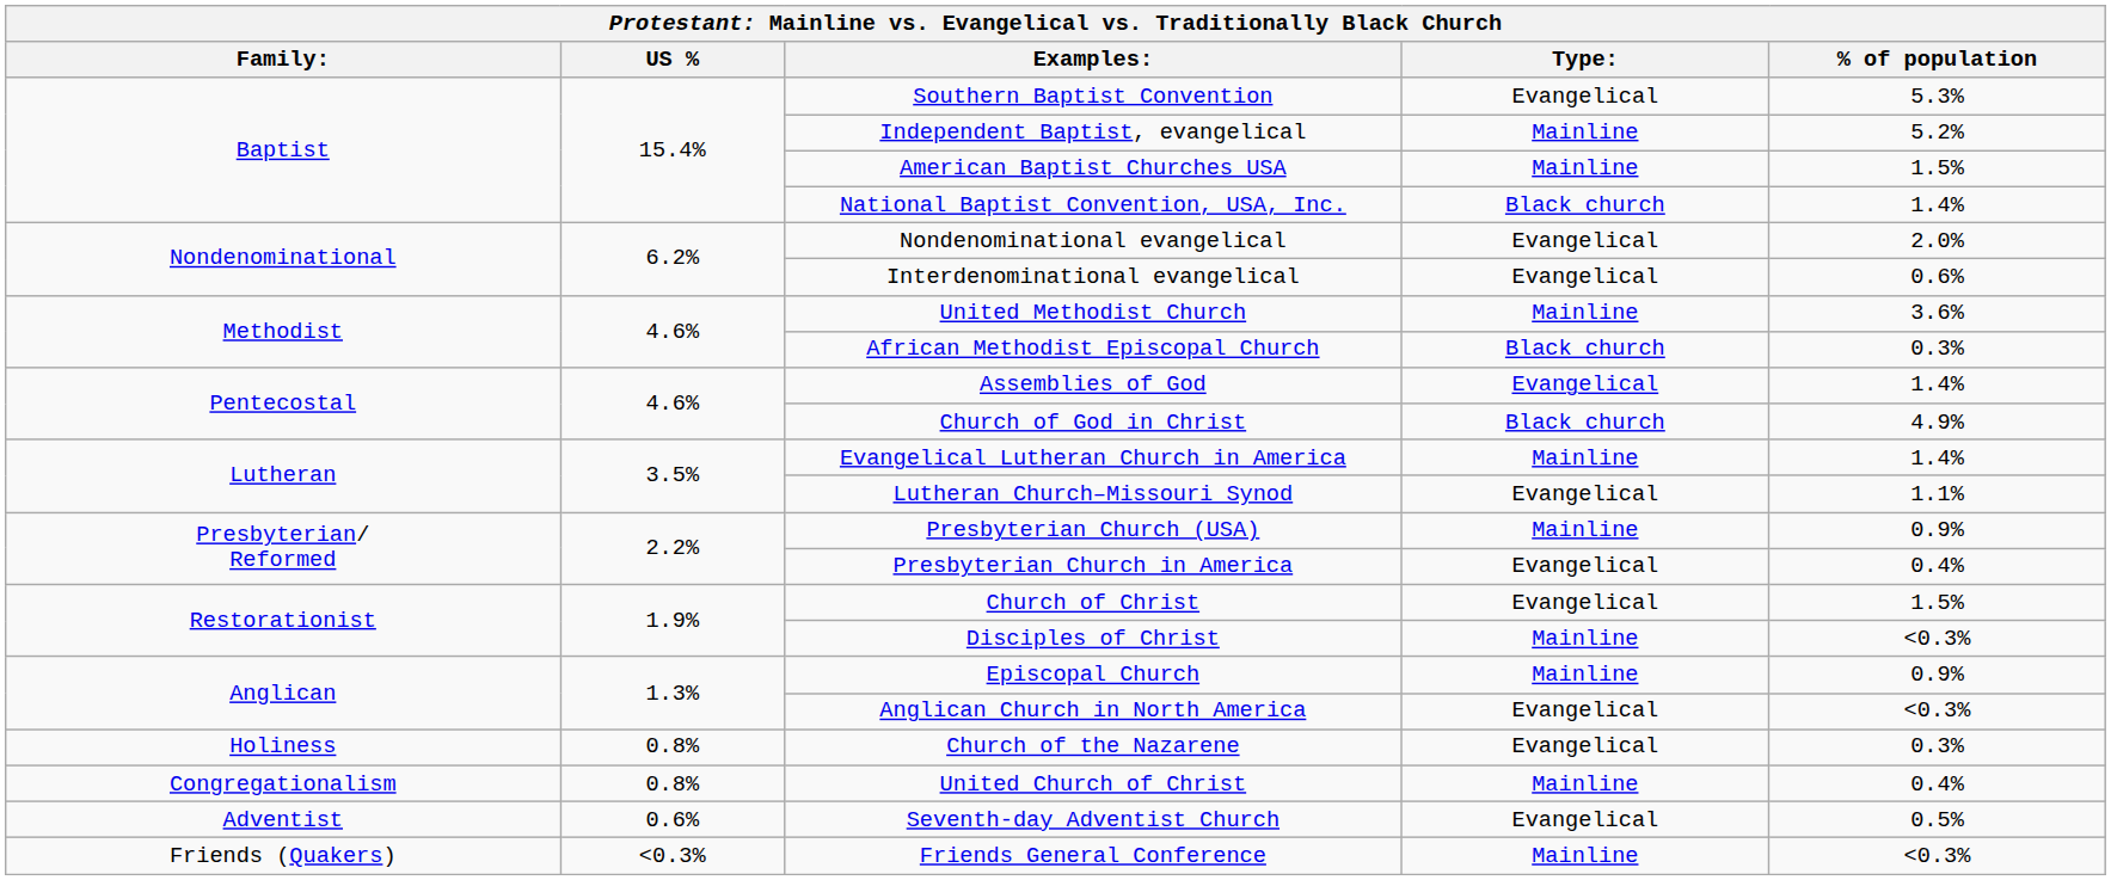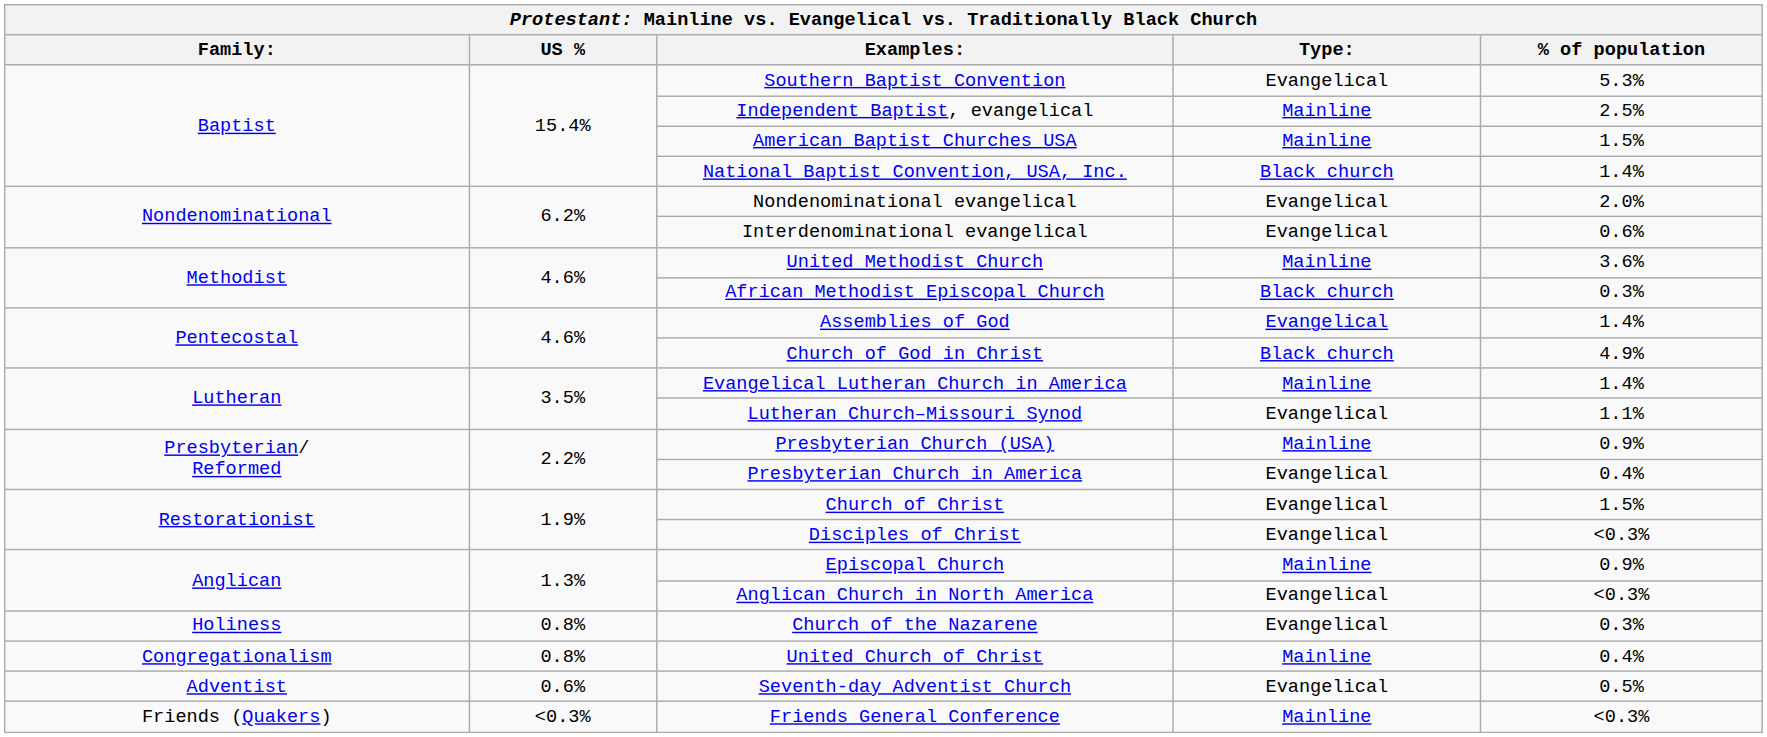Independent Baptist, evangelical | % of population: 5.2% -> 2.5%
Disciples of Christ | Type:: Mainline -> Evangelical
